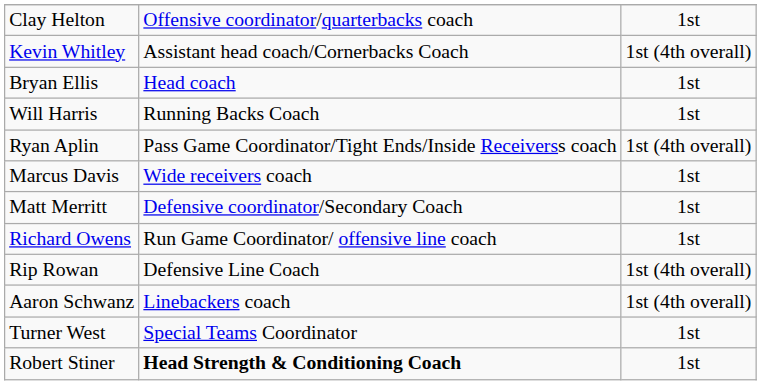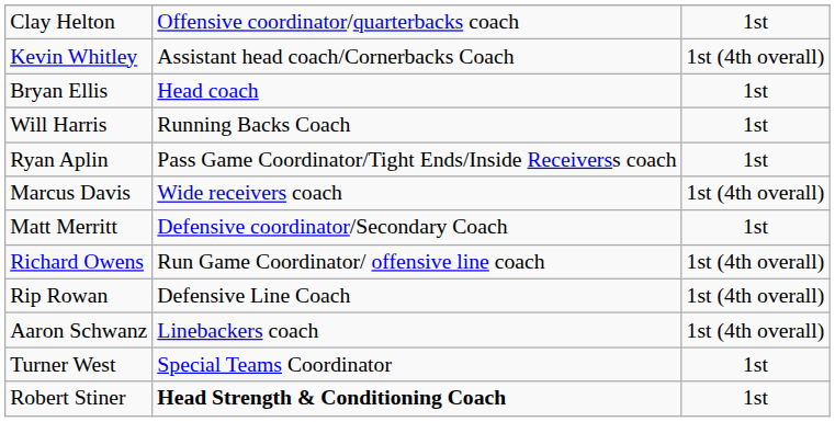Ryan Aplin | column 3: 1st (4th overall) -> 1st
Marcus Davis | column 3: 1st -> 1st (4th overall)
Richard Owens | column 3: 1st -> 1st (4th overall)
